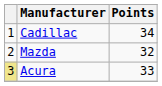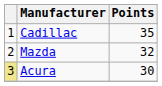Cadillac | Points: 34 -> 35
Acura | Points: 33 -> 30
